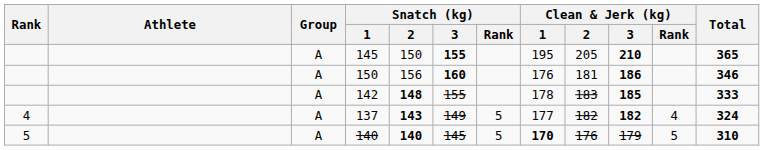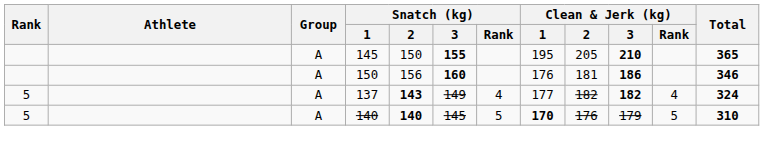- row: A | 142 | 148 | 155 | 178 | 183 | 185 | 333
137 | Rank: 4 -> 5
137 | Snatch (kg) / Rank: 5 -> 4
